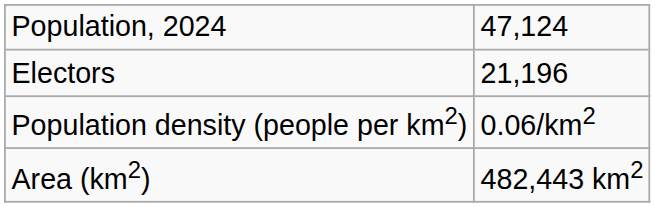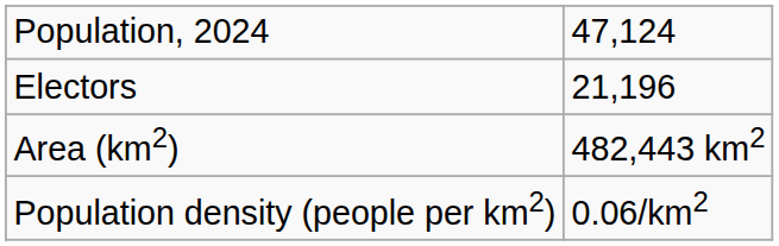rows swapped: Area (km2) <-> Population density (people per km2)
